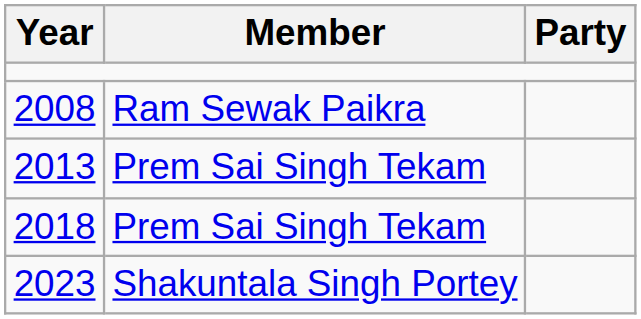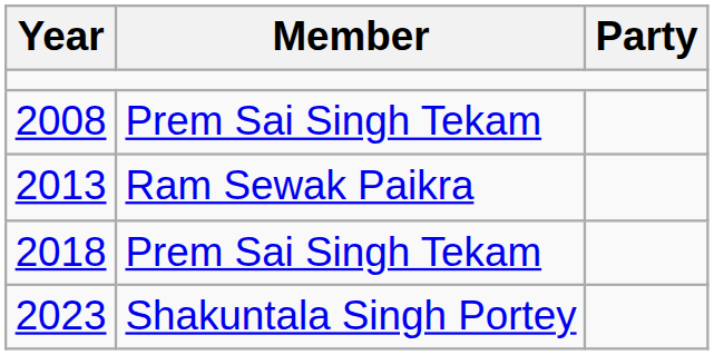2008 | Member: Ram Sewak Paikra -> Prem Sai Singh Tekam
2013 | Member: Prem Sai Singh Tekam -> Ram Sewak Paikra
